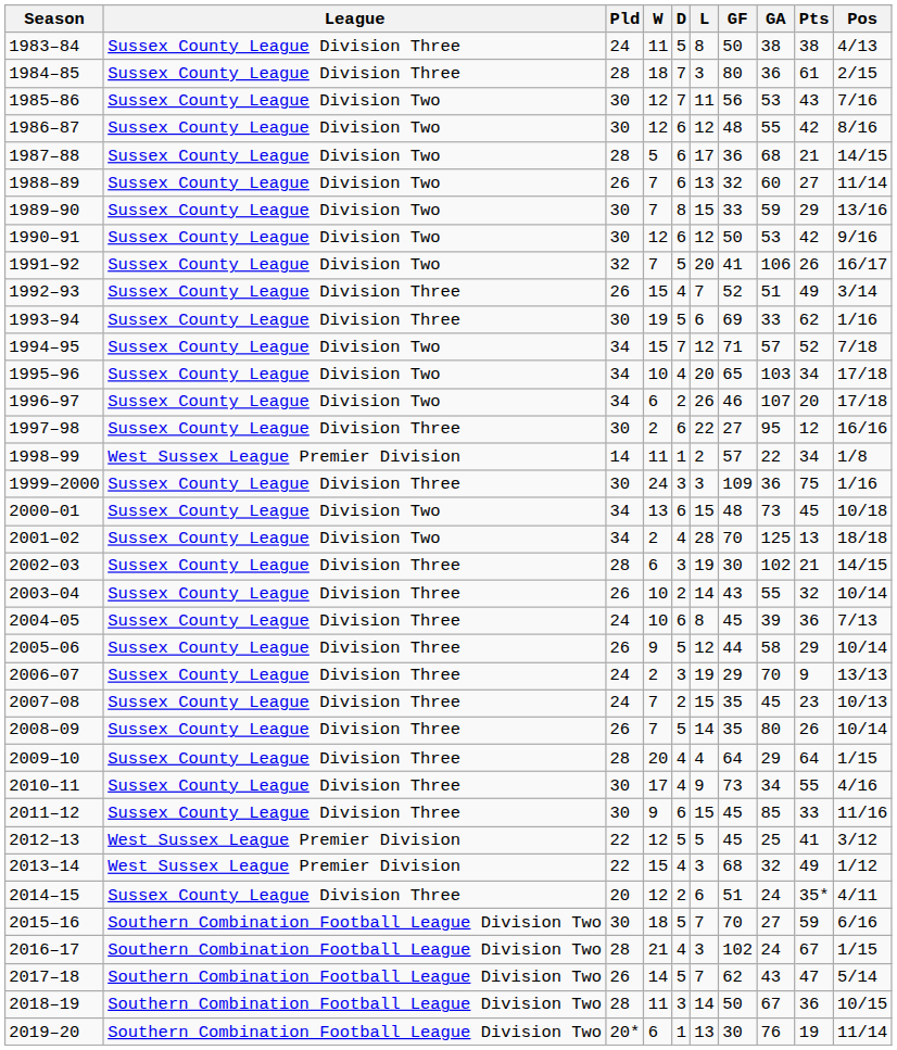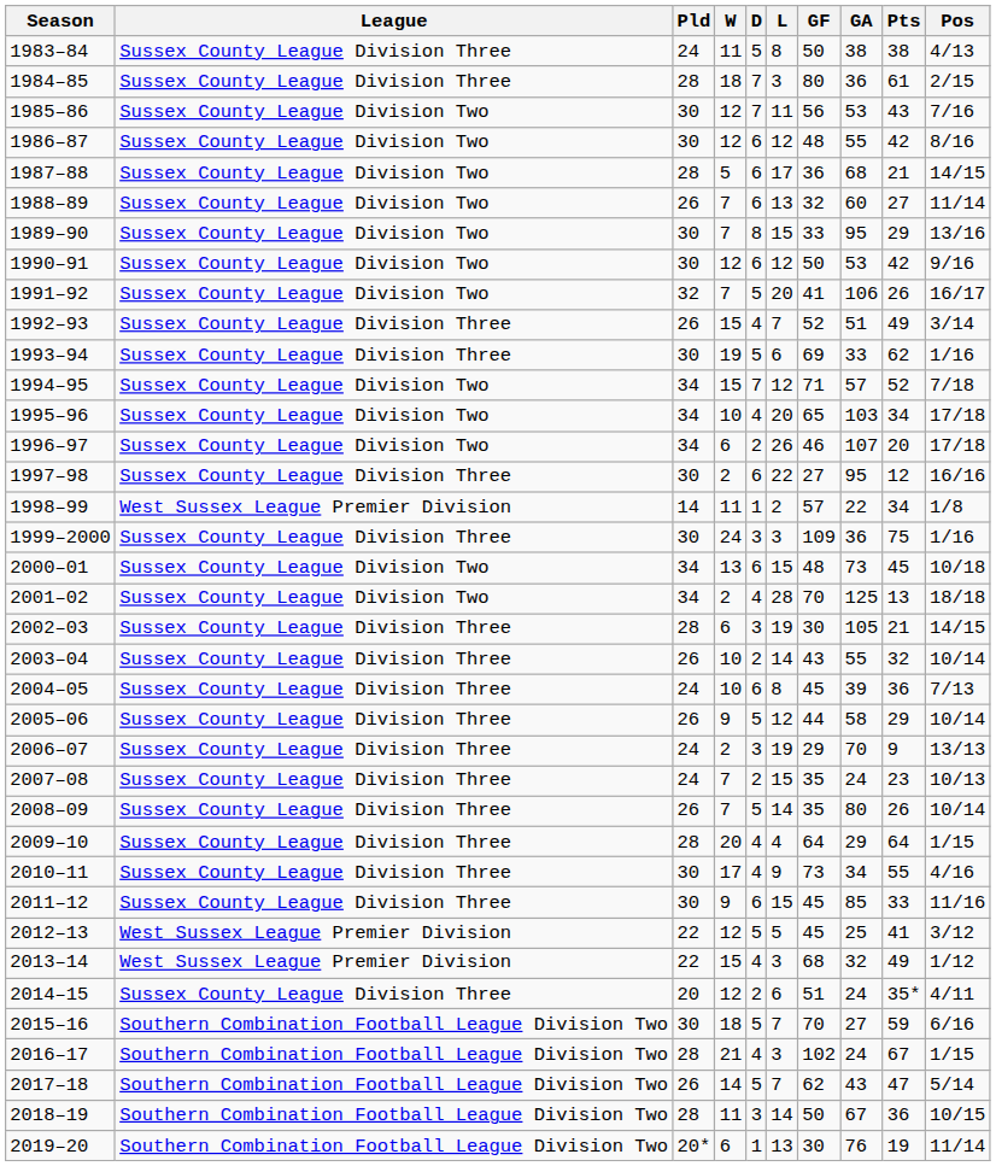1989–90 | GA: 59 -> 95
2002–03 | GA: 102 -> 105
2007–08 | GA: 45 -> 24
